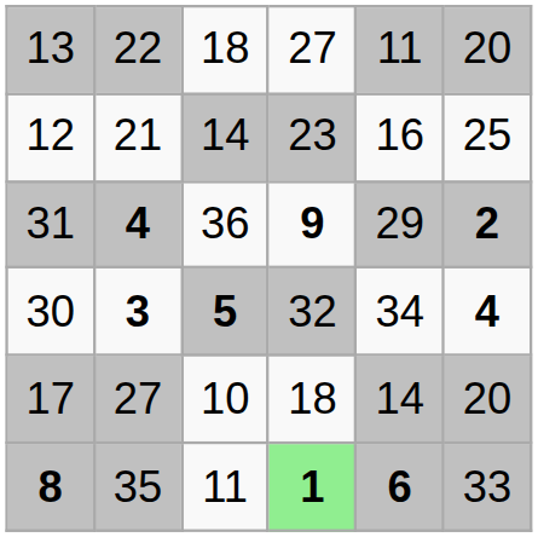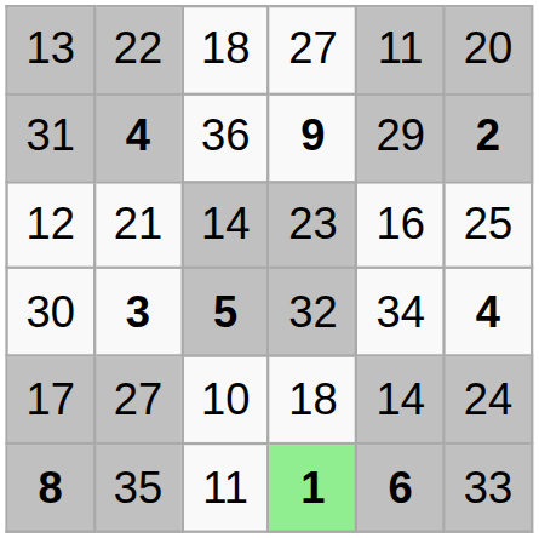rows swapped: 31 <-> 12
17 | column 6: 20 -> 24
